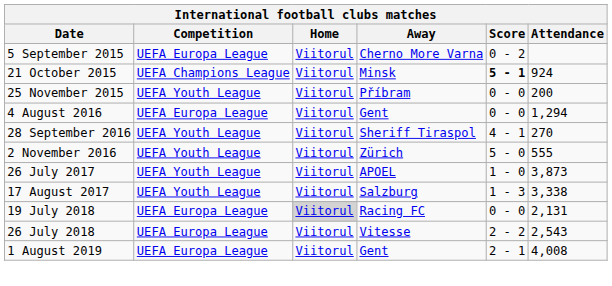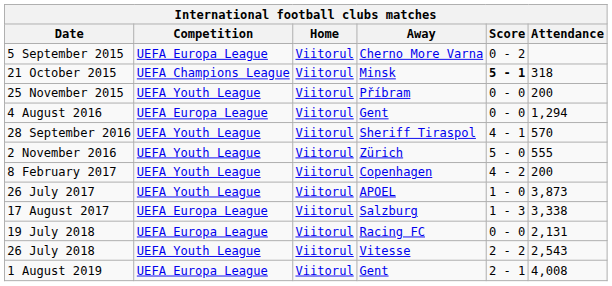21 October 2015 | Attendance: 924 -> 318
28 September 2016 | Attendance: 270 -> 570
+ row: 8 February 2017 | UEFA Youth League | Viitorul | Copenhagen | 4 - 2 | 200
17 August 2017 | Competition: UEFA Youth League -> UEFA Europa League
19 July 2018 | Home: lightgrey background -> no background
26 July 2018 | Competition: UEFA Europa League -> UEFA Youth League
